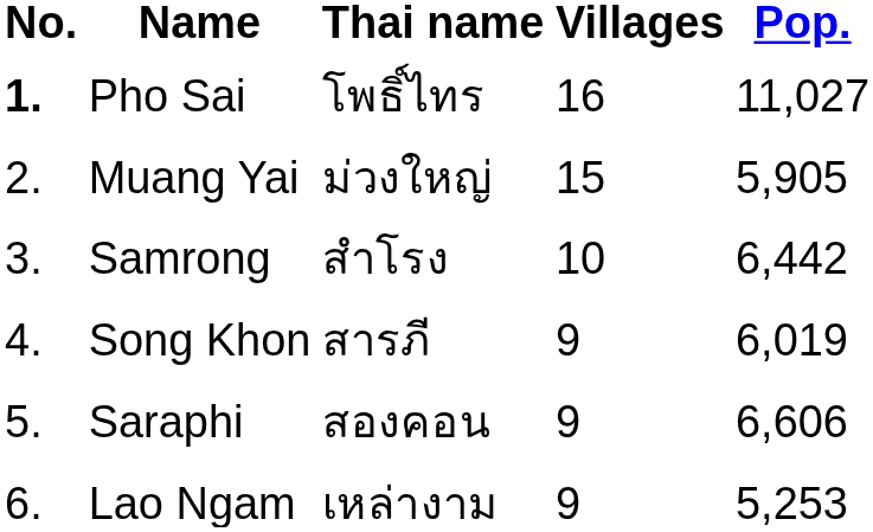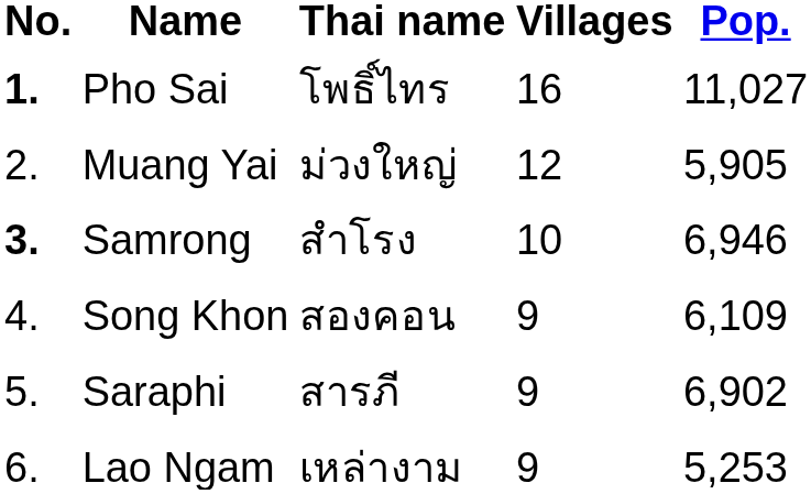Muang Yai | Villages: 15 -> 12
Samrong | No.: normal -> bold
Samrong | Pop.: 6,442 -> 6,946
Song Khon | Thai name: สารภี -> สองคอน
Song Khon | Pop.: 6,019 -> 6,109
Saraphi | Thai name: สองคอน -> สารภี
Saraphi | Pop.: 6,606 -> 6,902
